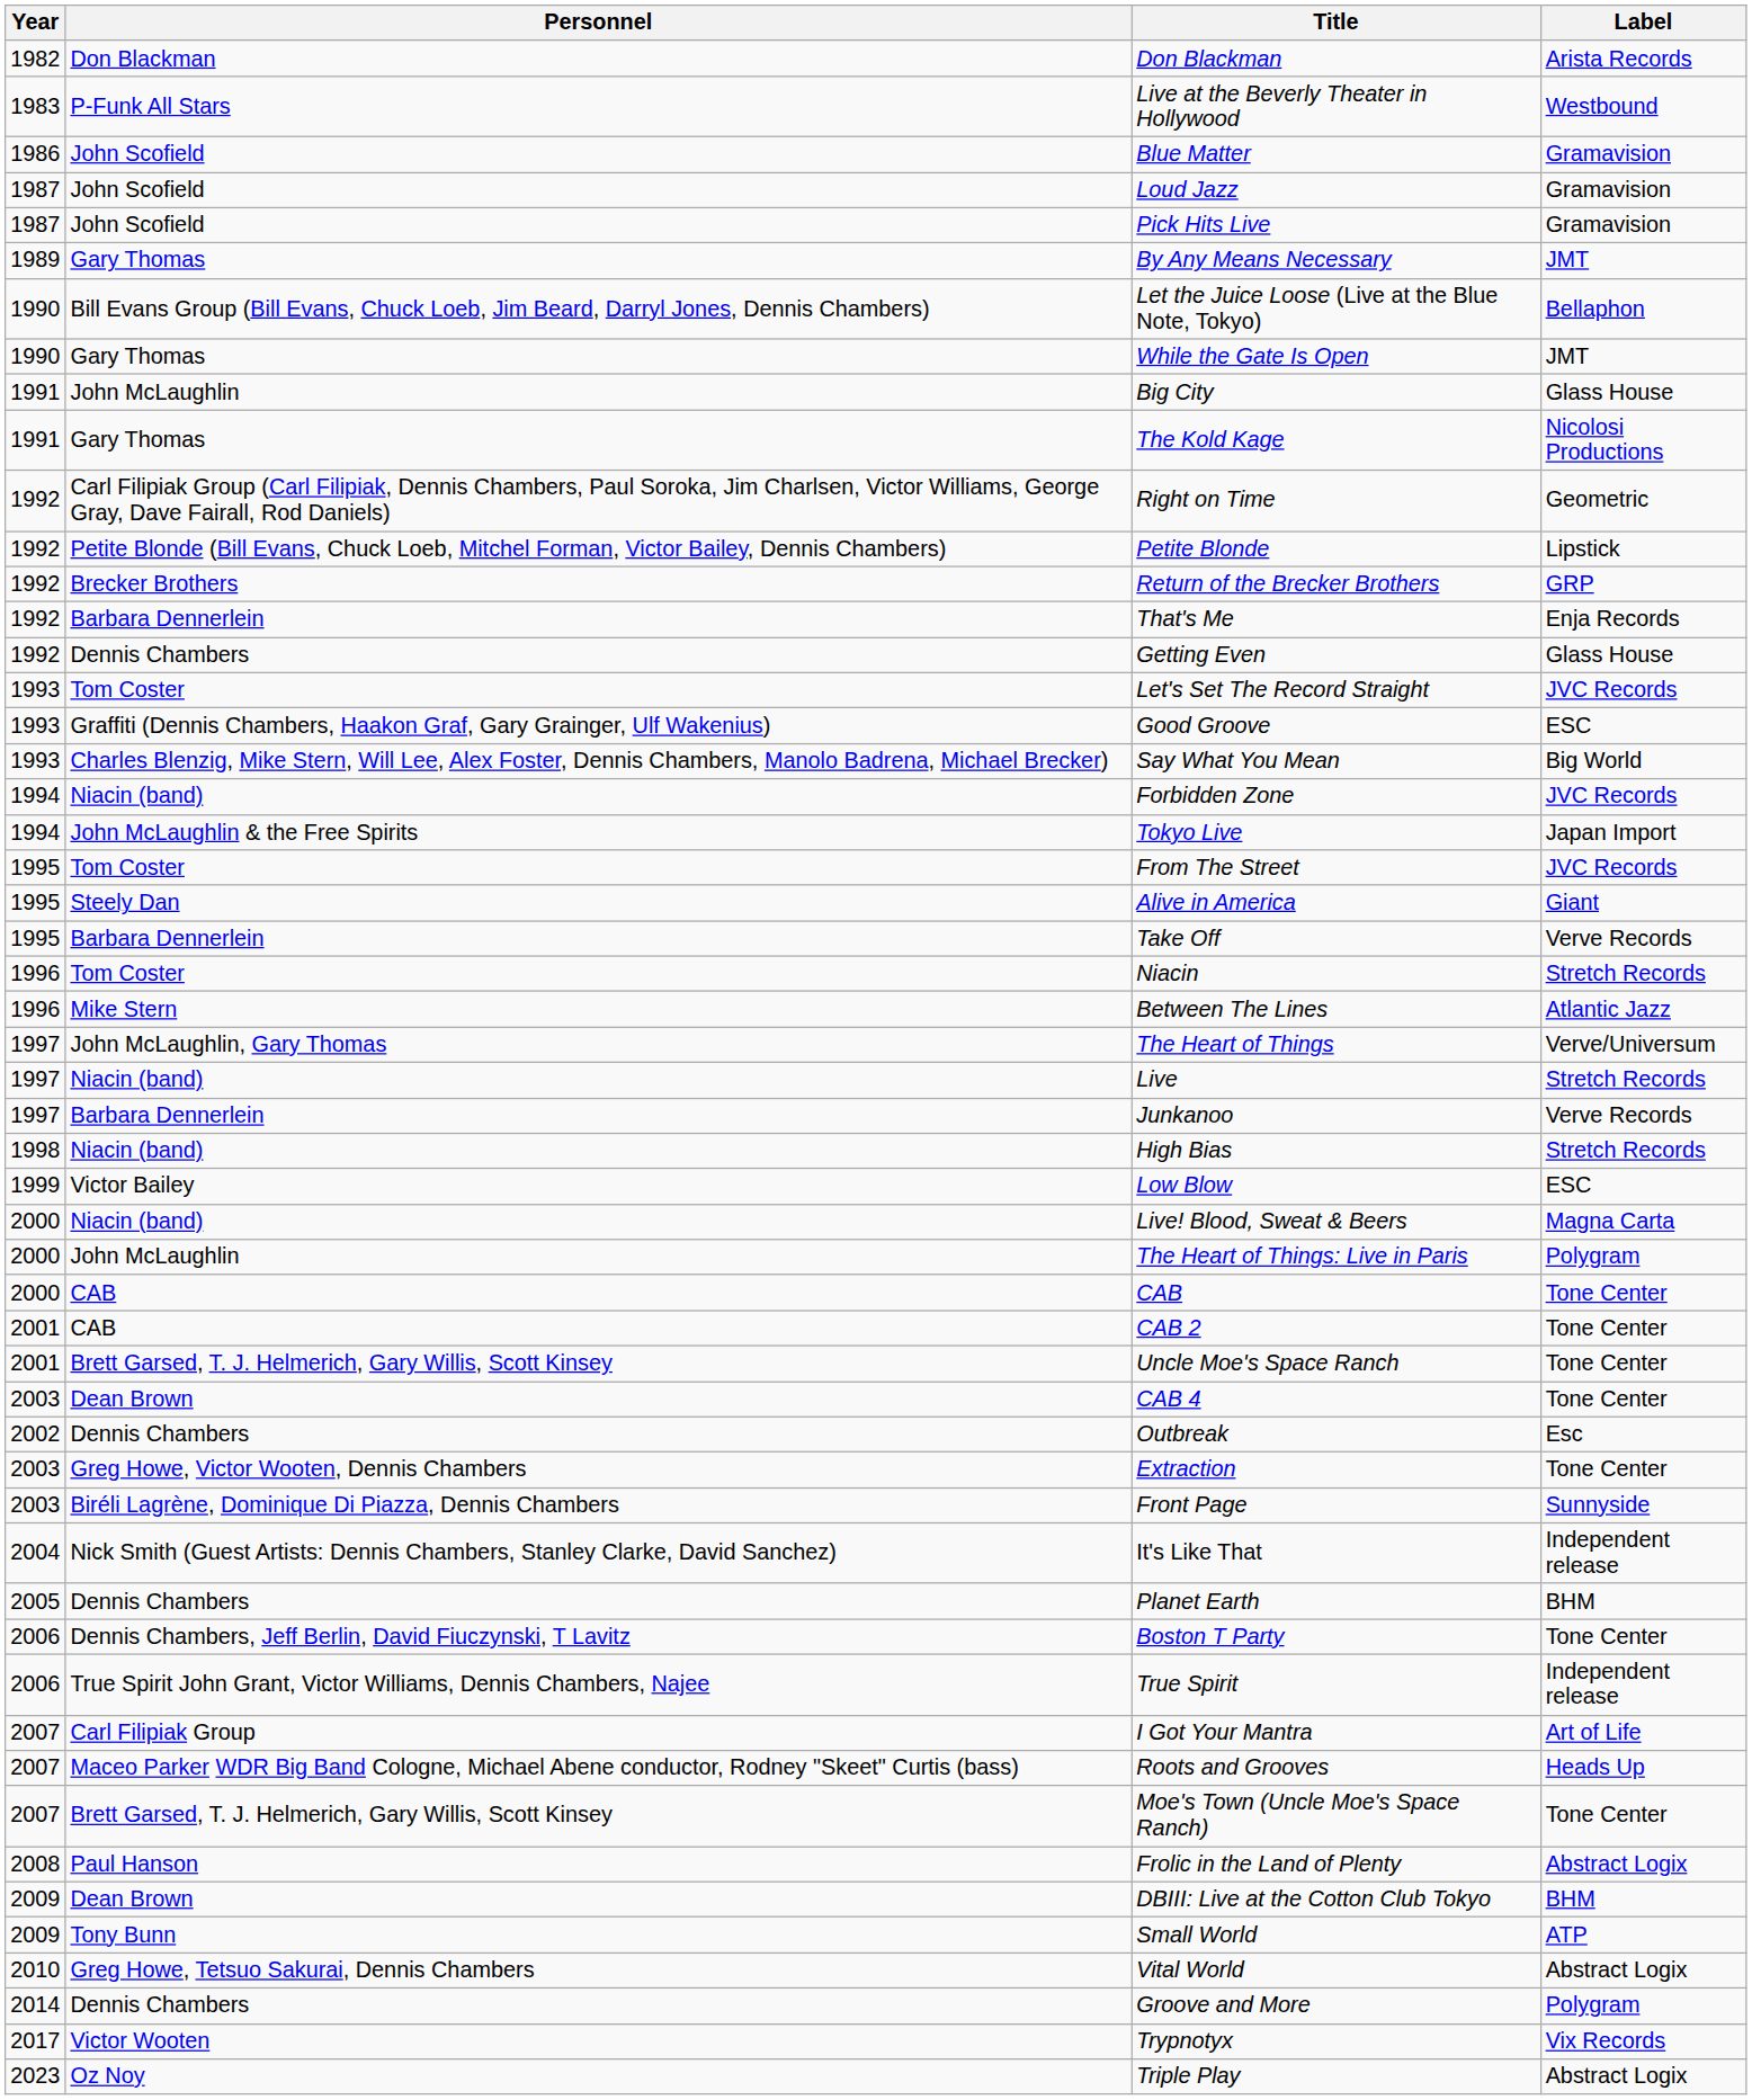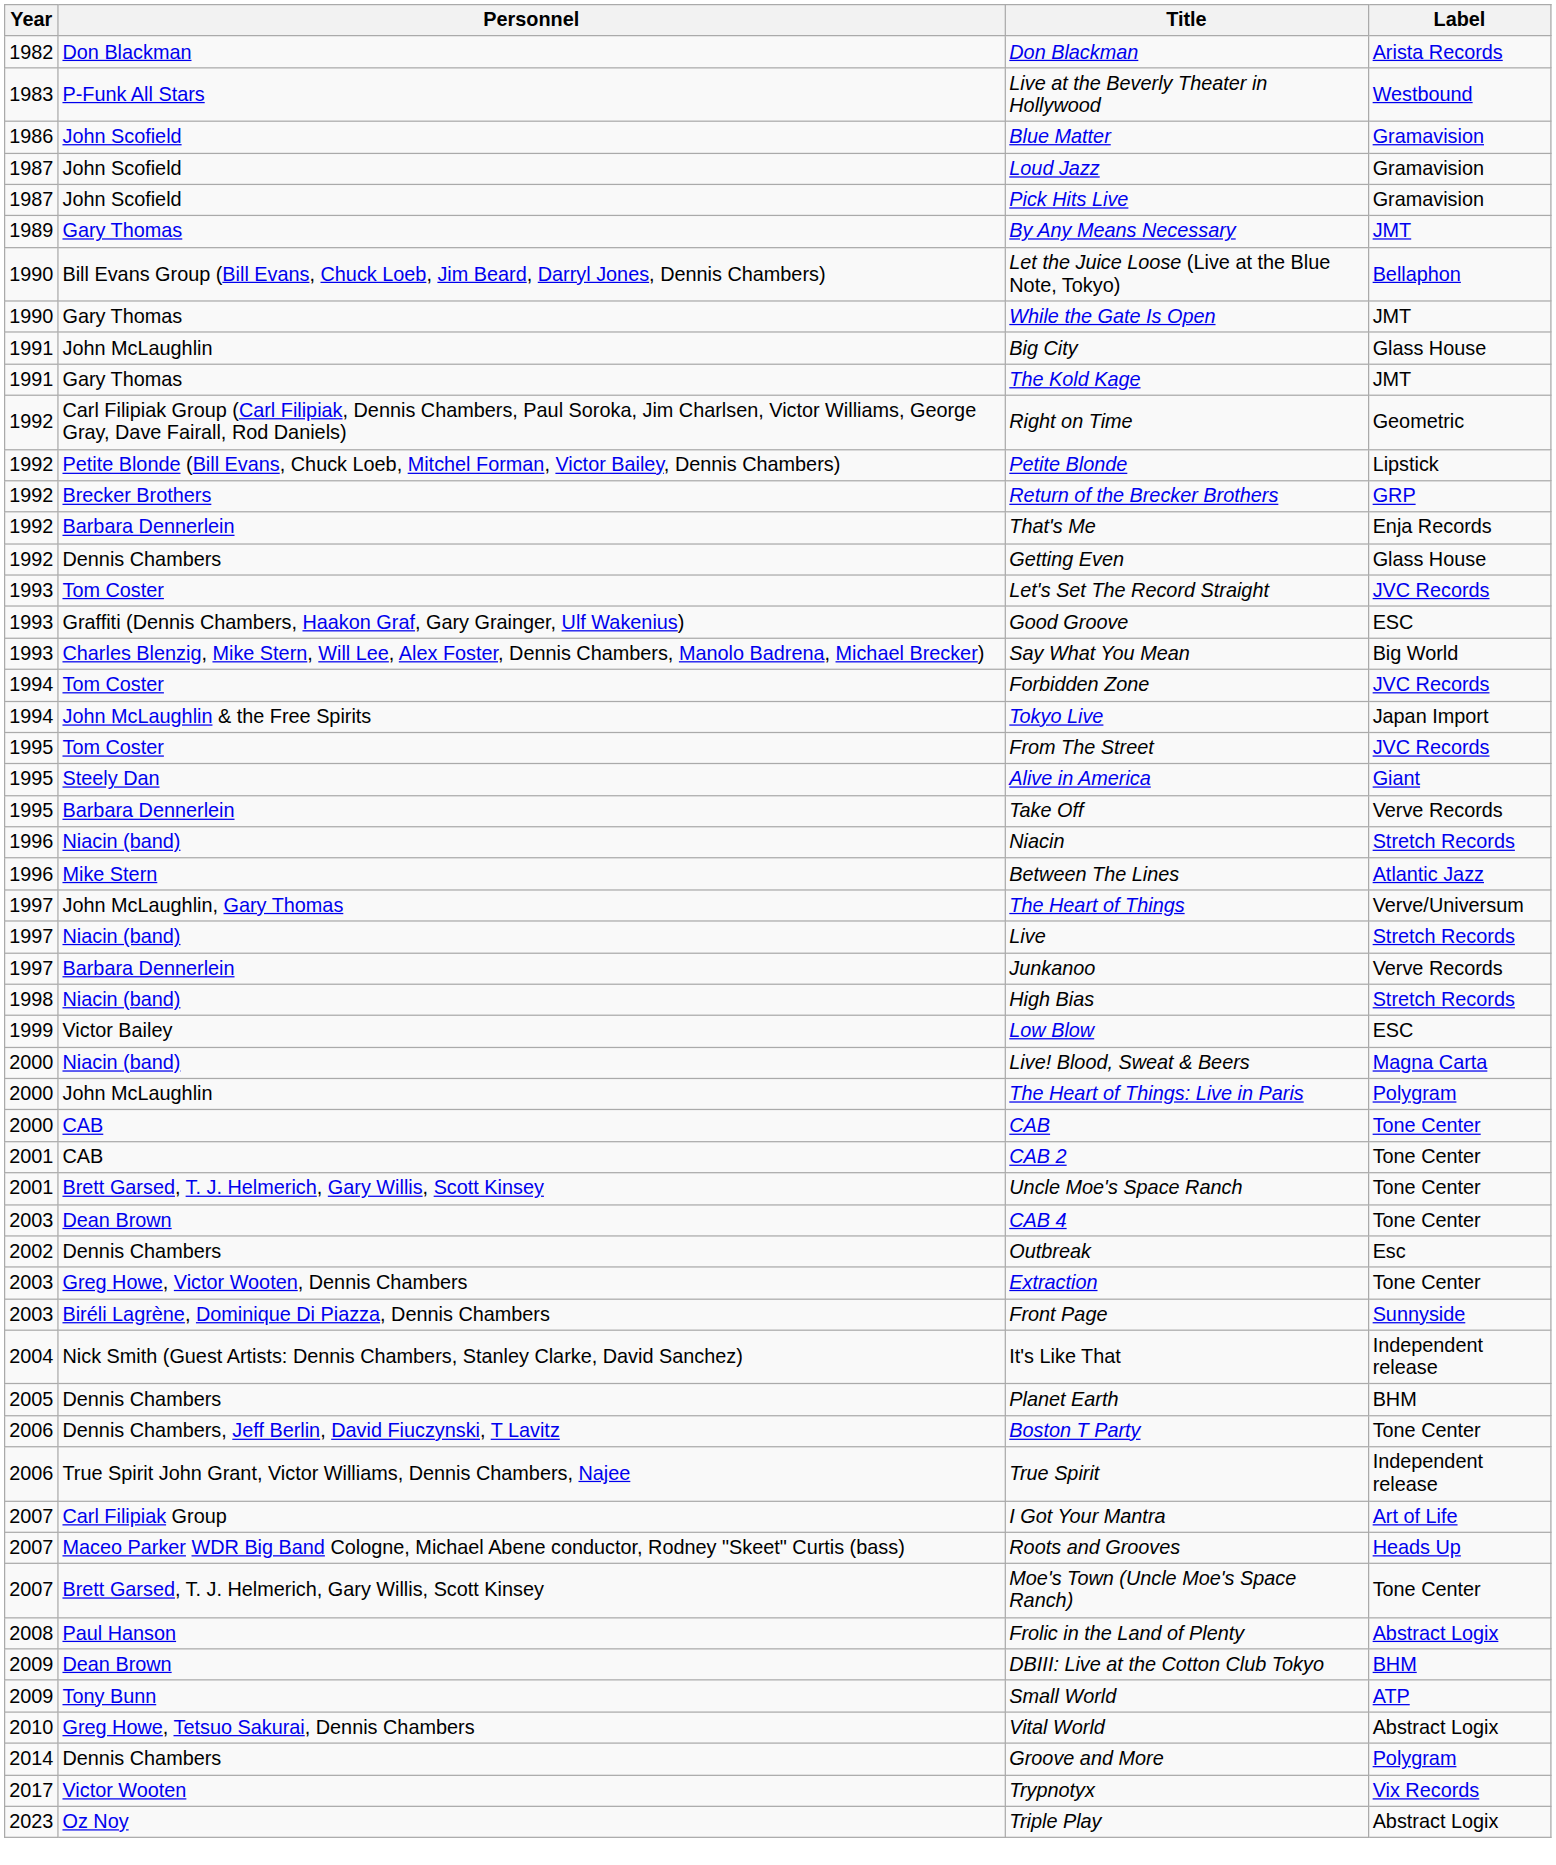The Kold Kage | Label: Nicolosi Productions -> JMT
Forbidden Zone | Personnel: Niacin (band) -> Tom Coster
Niacin | Personnel: Tom Coster -> Niacin (band)
